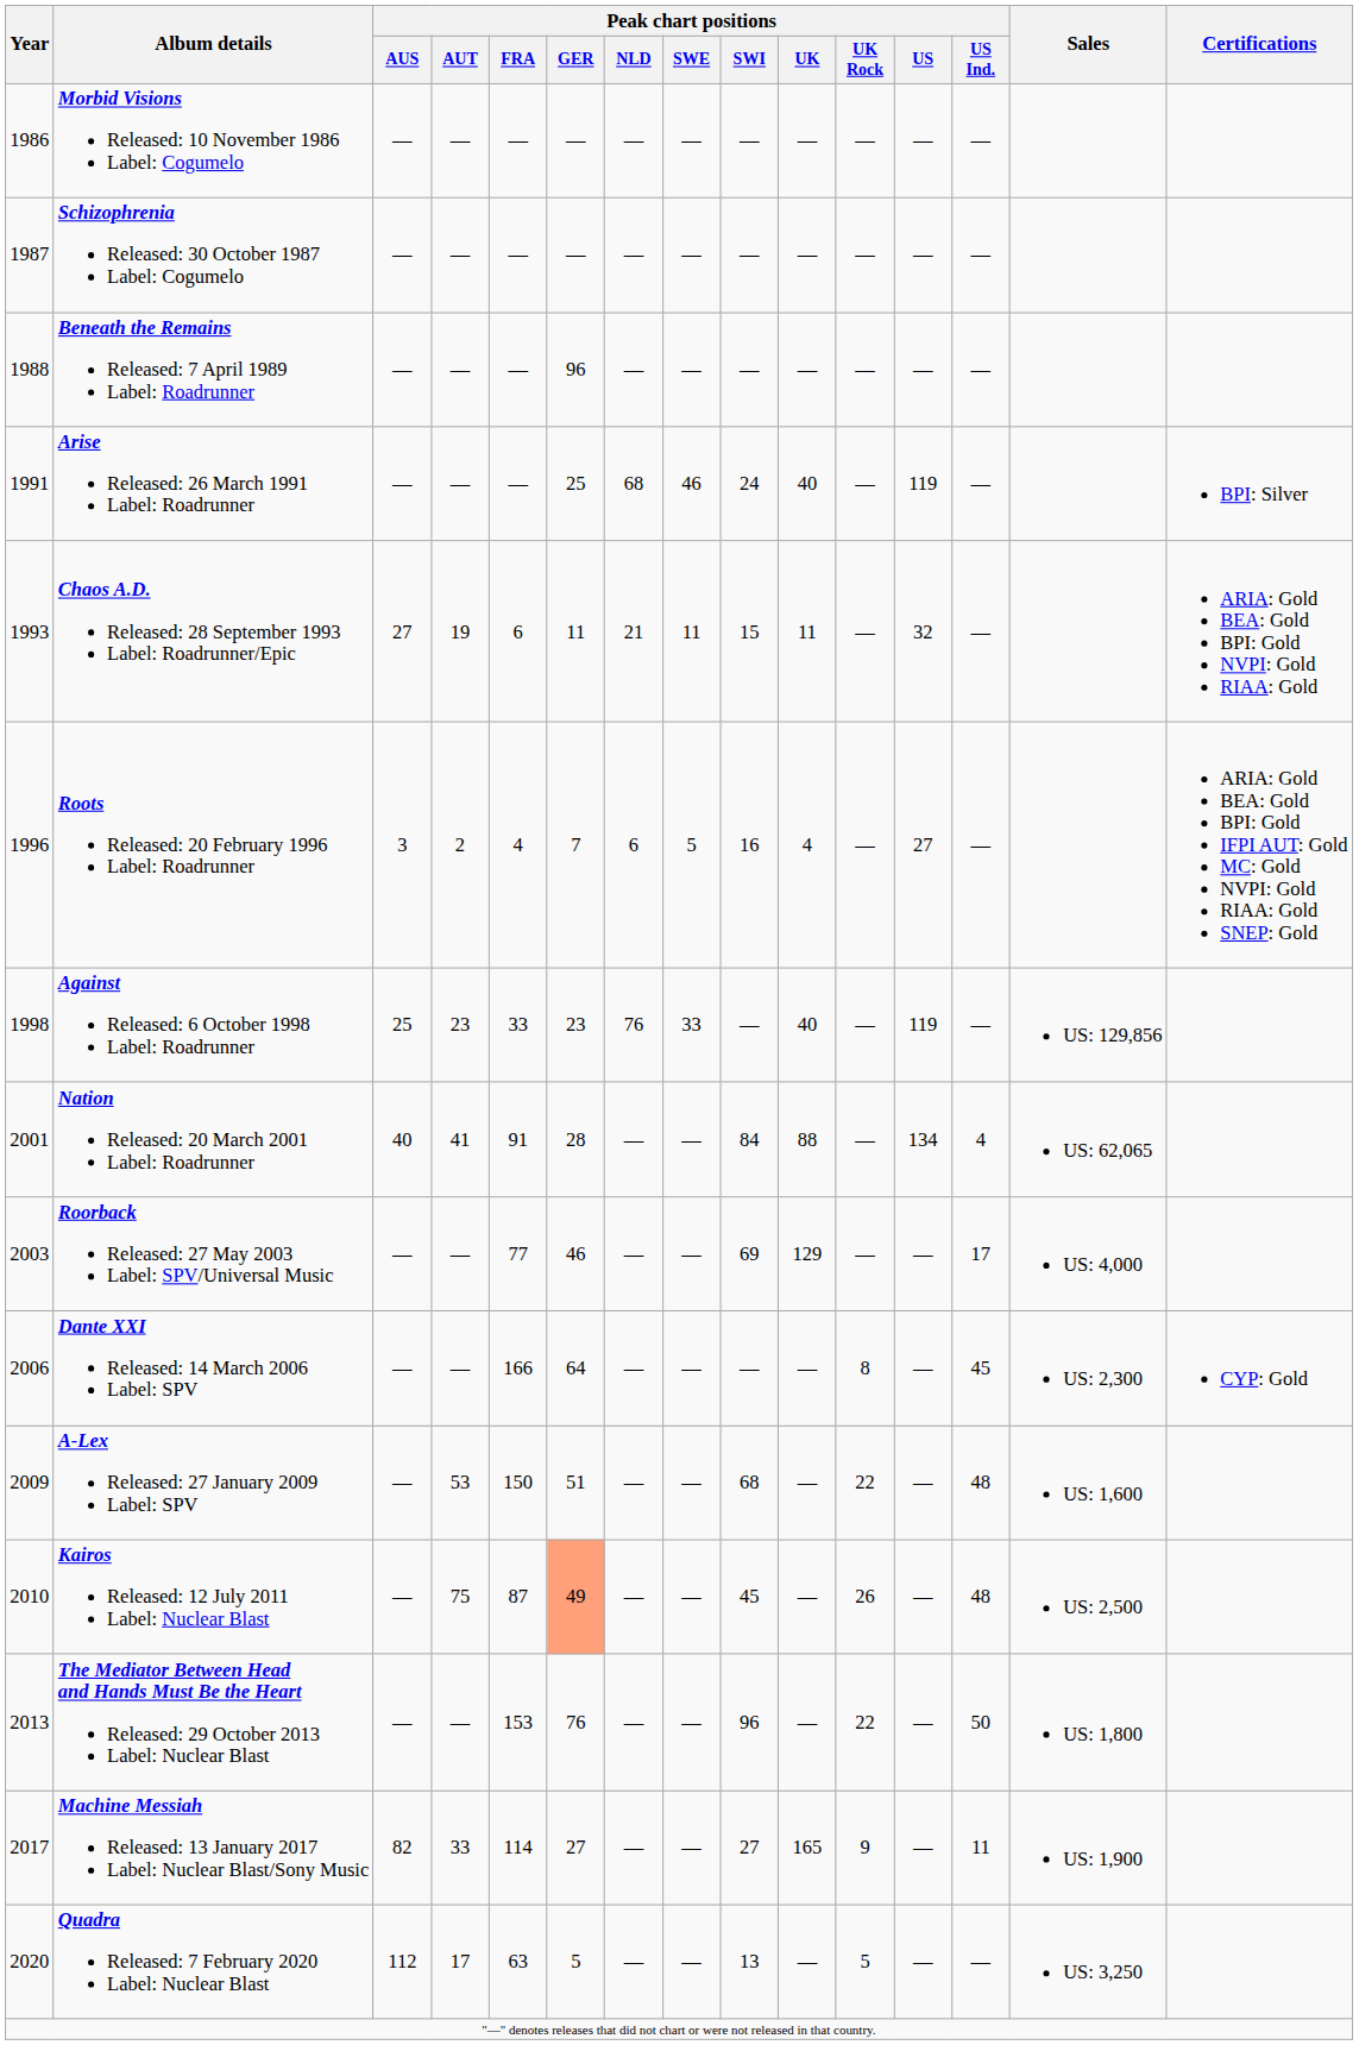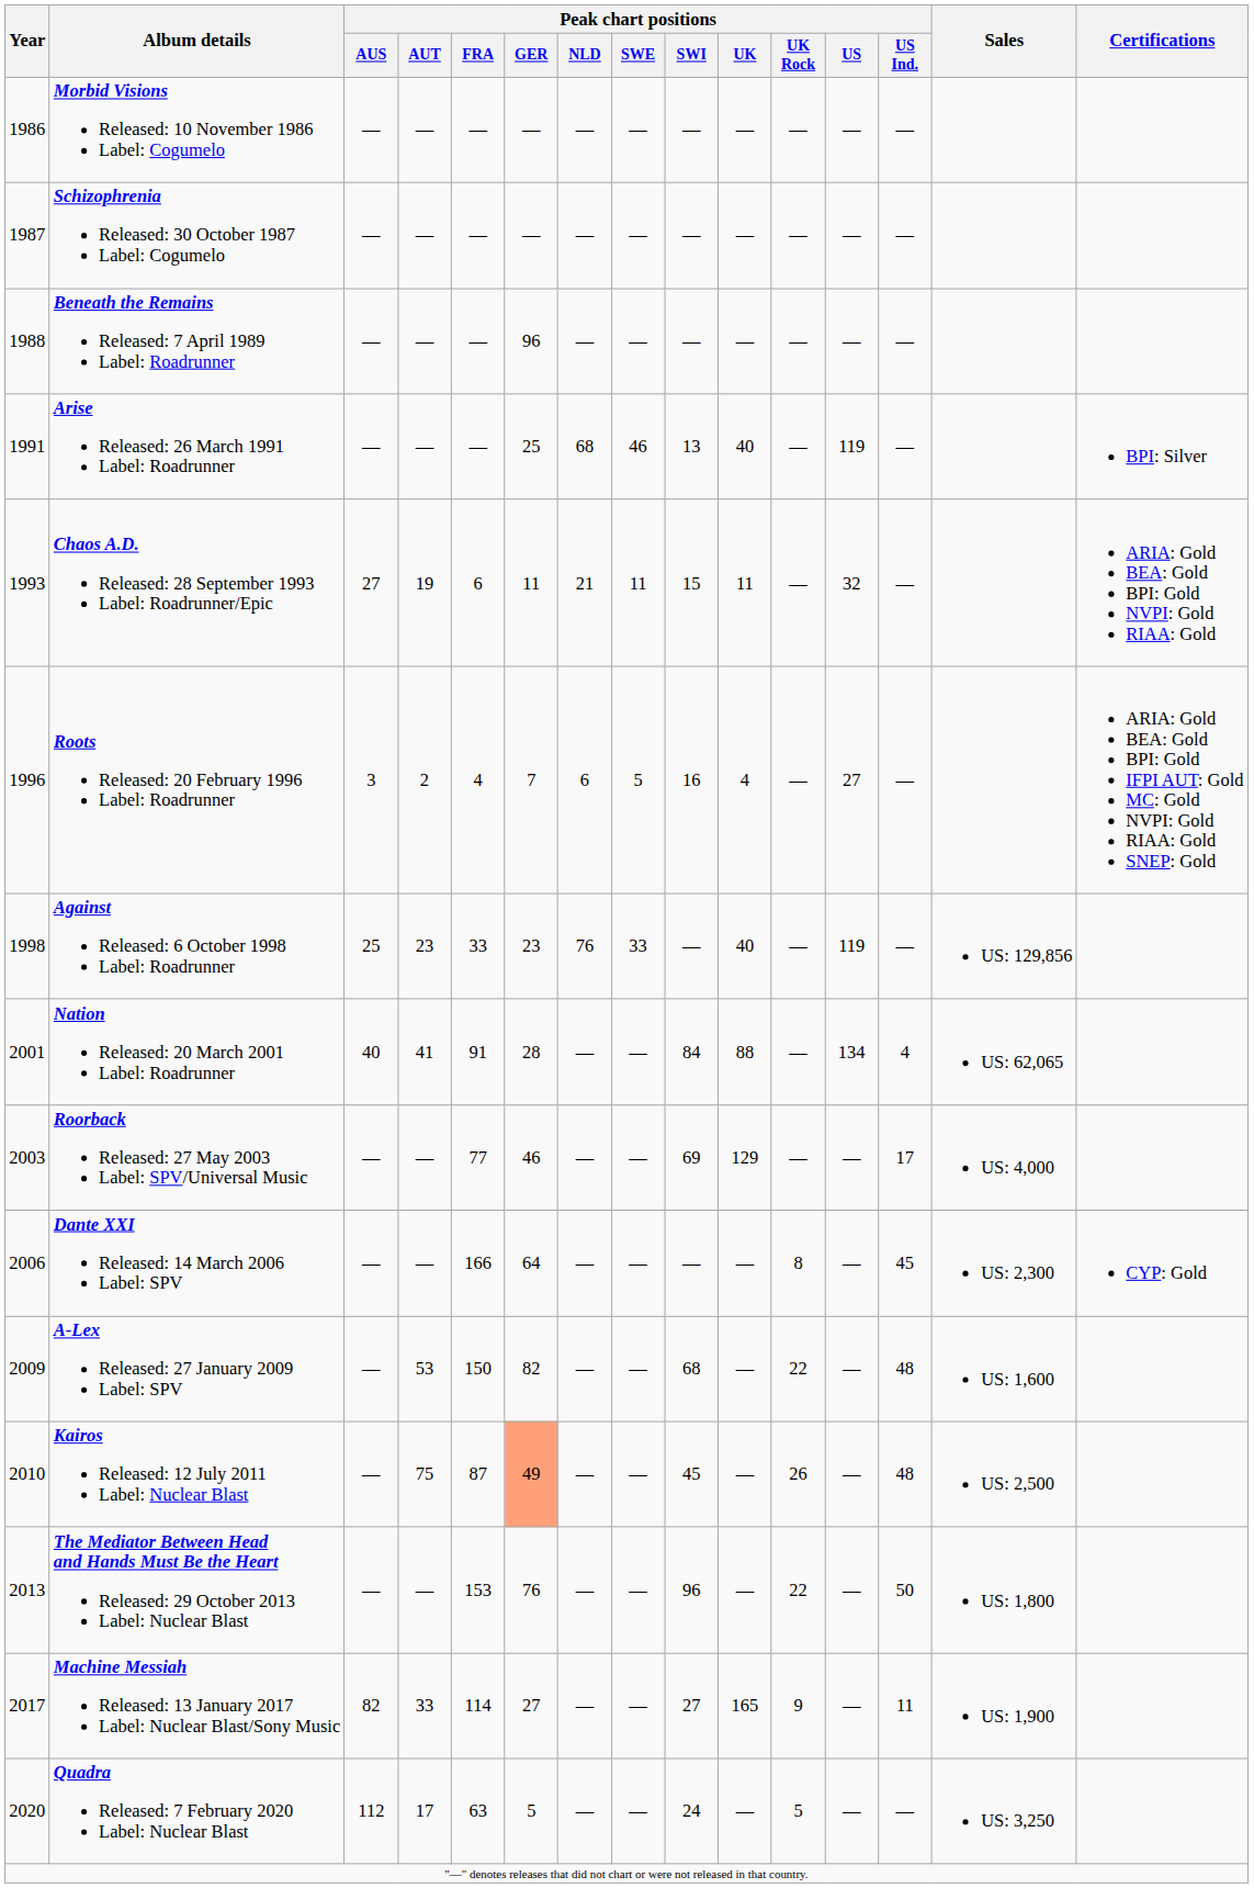Arise Released: 26 March 1991 Label: Roadrunner | Peak chart positions / SWI: 24 -> 13
A-Lex Released: 27 January 2009 Label: SPV | Peak chart positions / GER: 51 -> 82
Quadra Released: 7 February 2020 Label: Nuclear Blast | Peak chart positions / SWI: 13 -> 24
